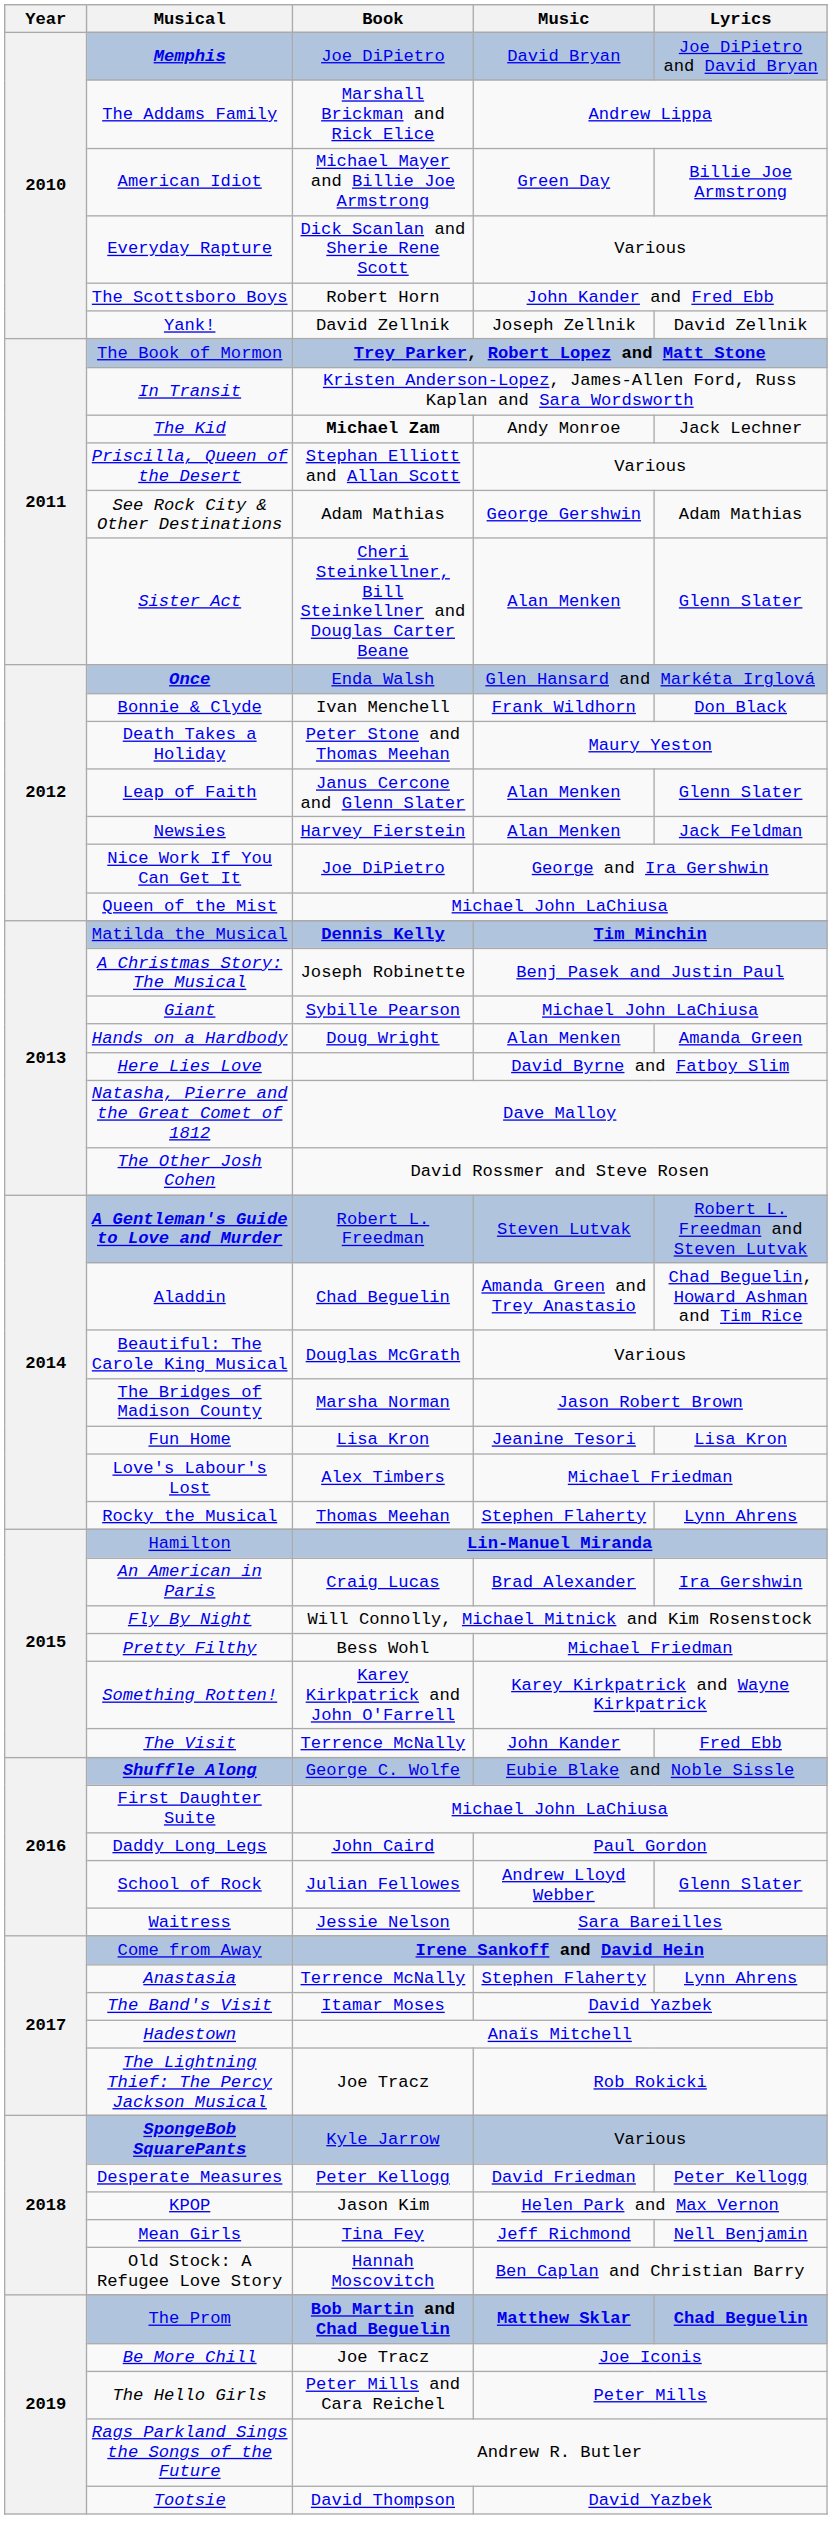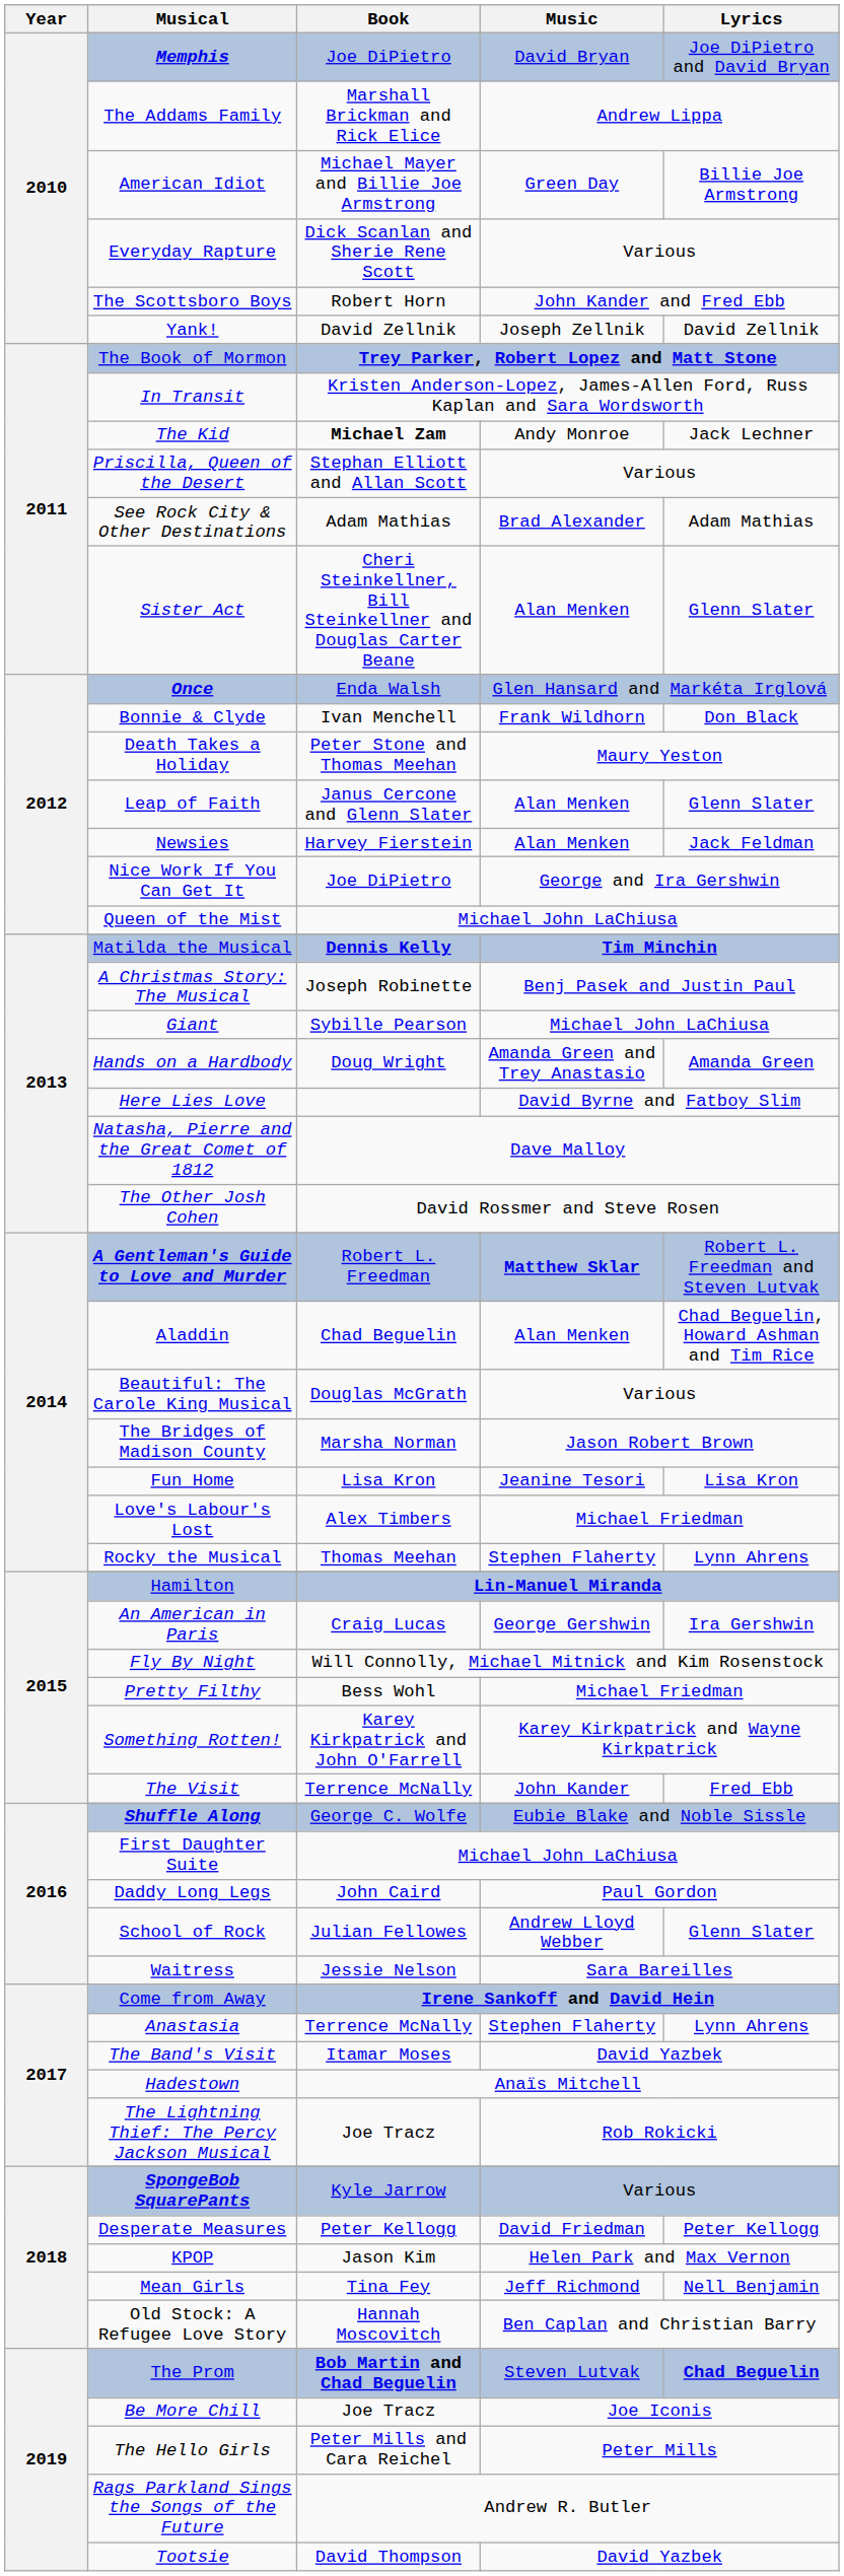See Rock City & Other Destinations | Music: George Gershwin -> Brad Alexander
Hands on a Hardbody | Music: Alan Menken -> Amanda Green and Trey Anastasio
A Gentleman's Guide to Love and Murder | Music: Steven Lutvak -> Matthew Sklar
Aladdin | Music: Amanda Green and Trey Anastasio -> Alan Menken
An American in Paris | Music: Brad Alexander -> George Gershwin
The Prom | Music: Matthew Sklar -> Steven Lutvak
